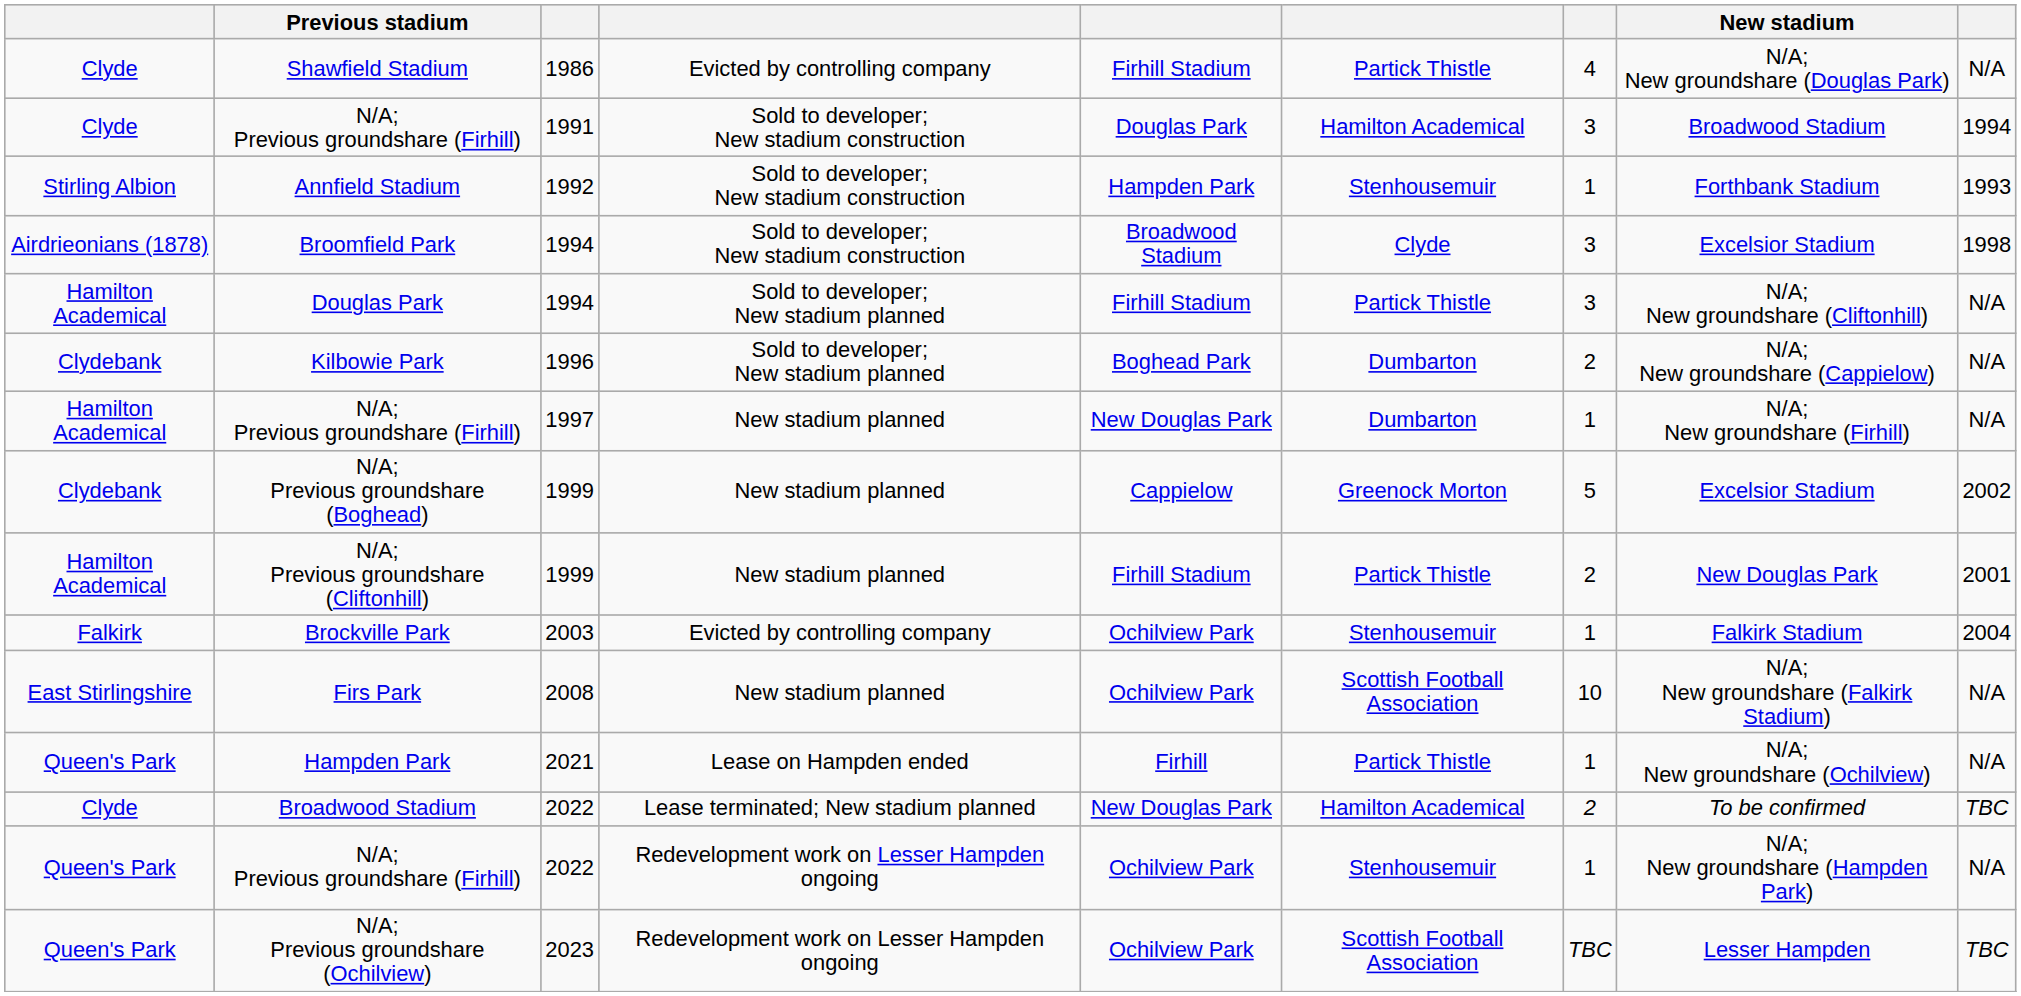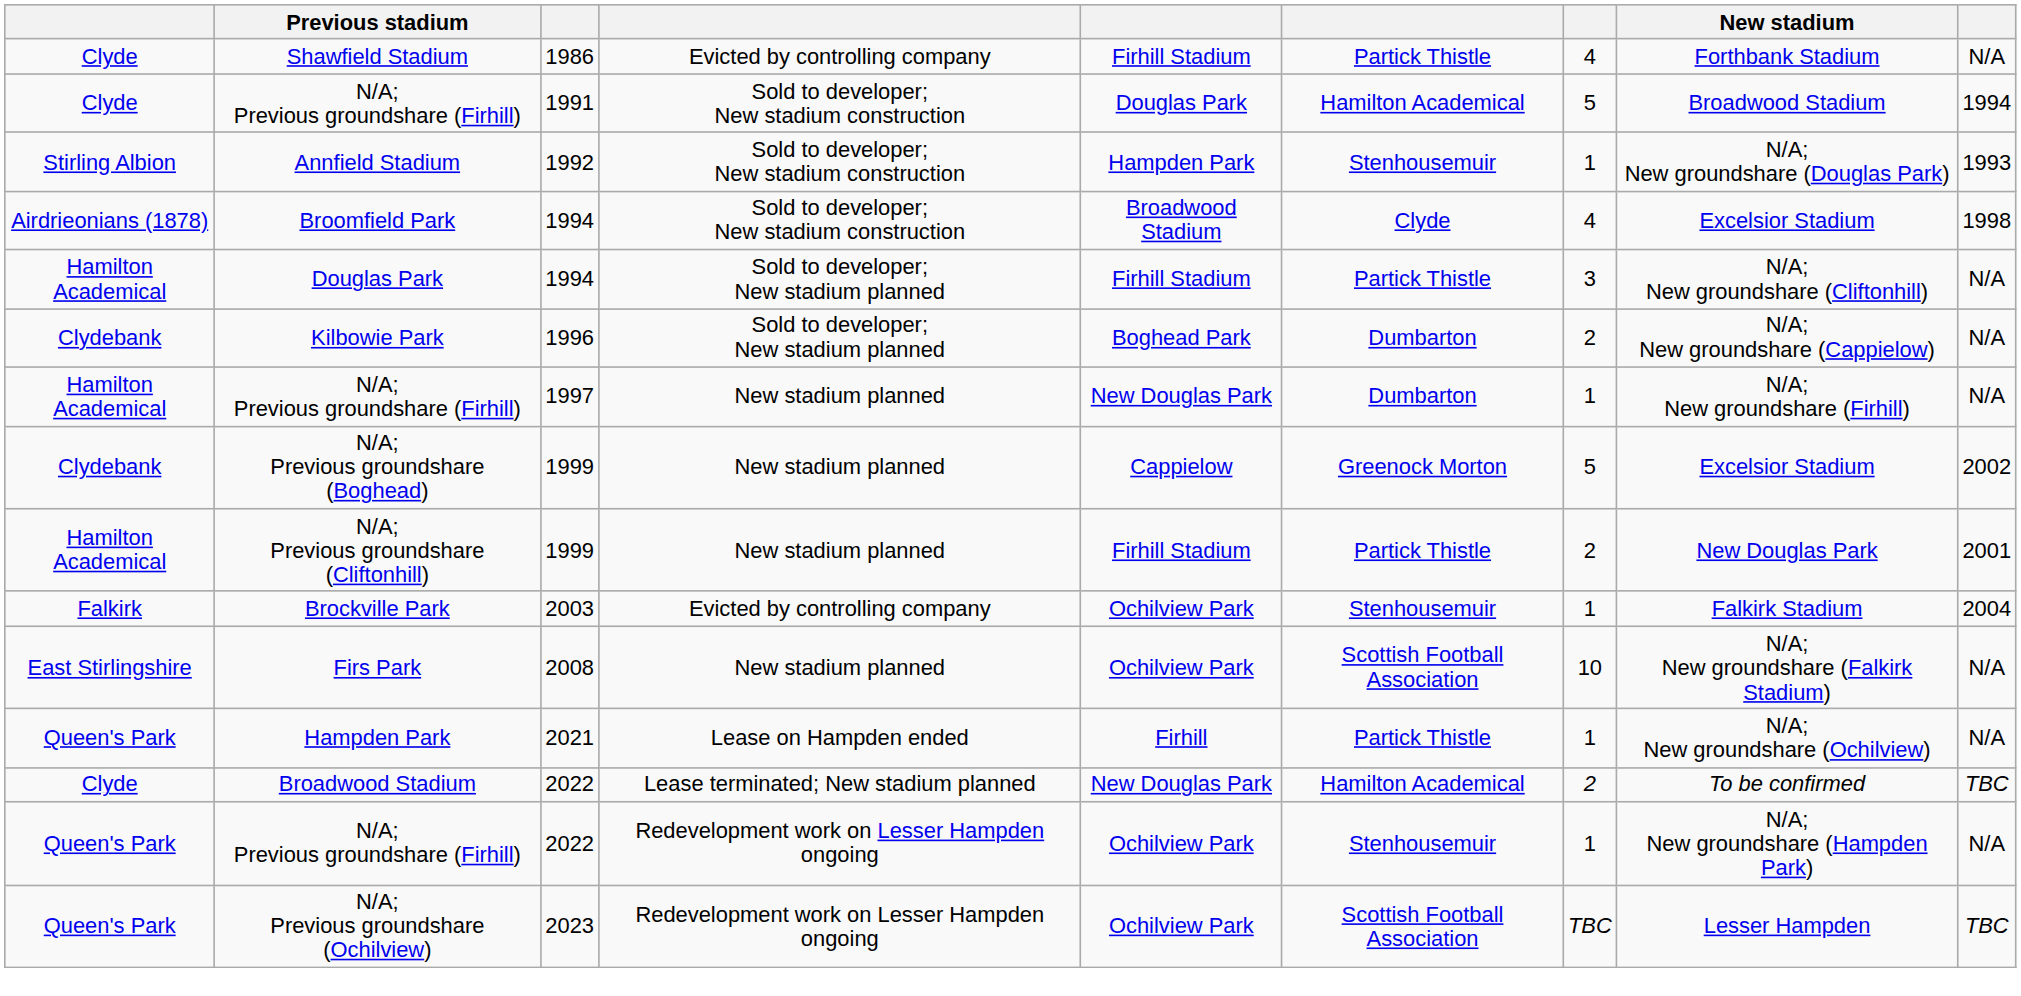Shawfield Stadium | New stadium: N/A; New groundshare (Douglas Park) -> Forthbank Stadium
N/A; Previous groundshare (Firhill) / 1991 | column 7: 3 -> 5
Annfield Stadium | New stadium: Forthbank Stadium -> N/A; New groundshare (Douglas Park)
Broomfield Park | column 7: 3 -> 4
